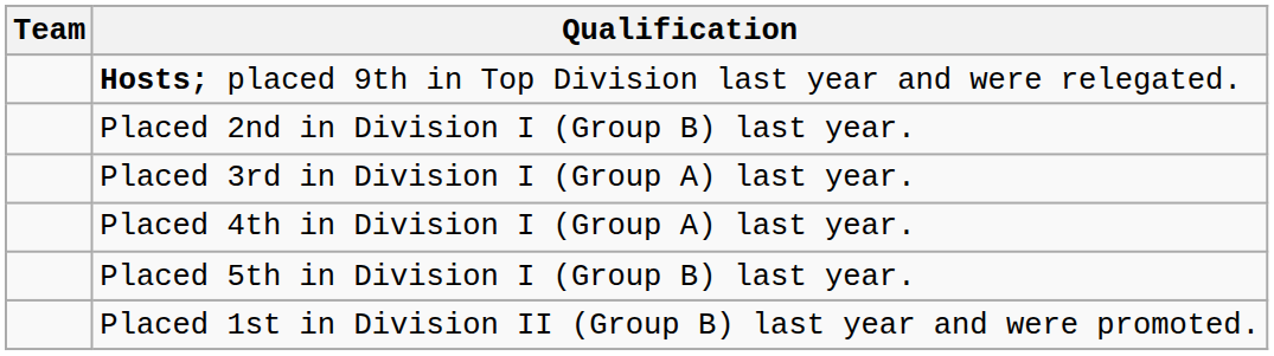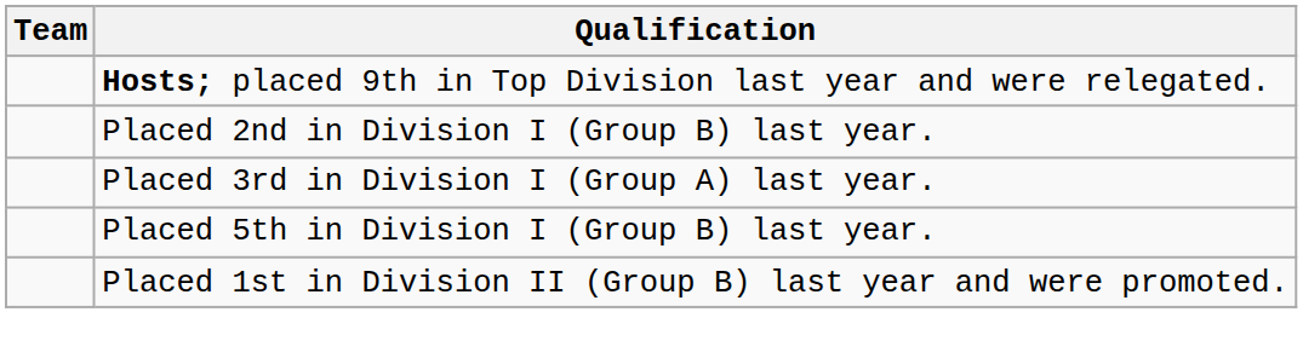- row: Placed 4th in Division I (Group A) last year.
